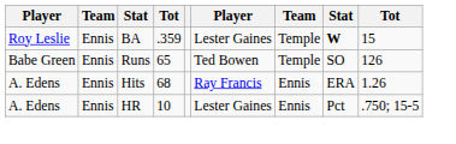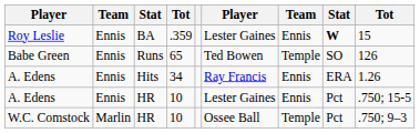Roy Leslie | column 7: Temple -> Ennis
A. Edens / Hits | column 4: 68 -> 34
+ row: W.C. Comstock | Marlin | HR | 10 | Ossee Ball | Temple | Pct | .750; 9–3
